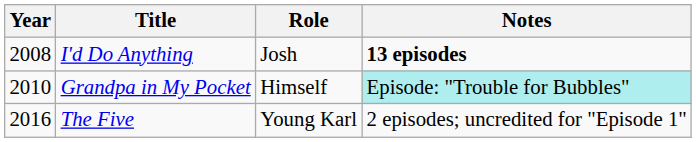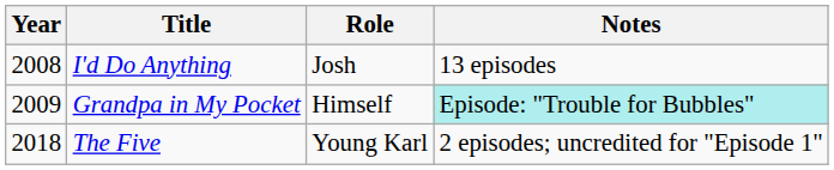I'd Do Anything | Notes: bold -> normal
Grandpa in My Pocket | Year: 2010 -> 2009
The Five | Year: 2016 -> 2018
